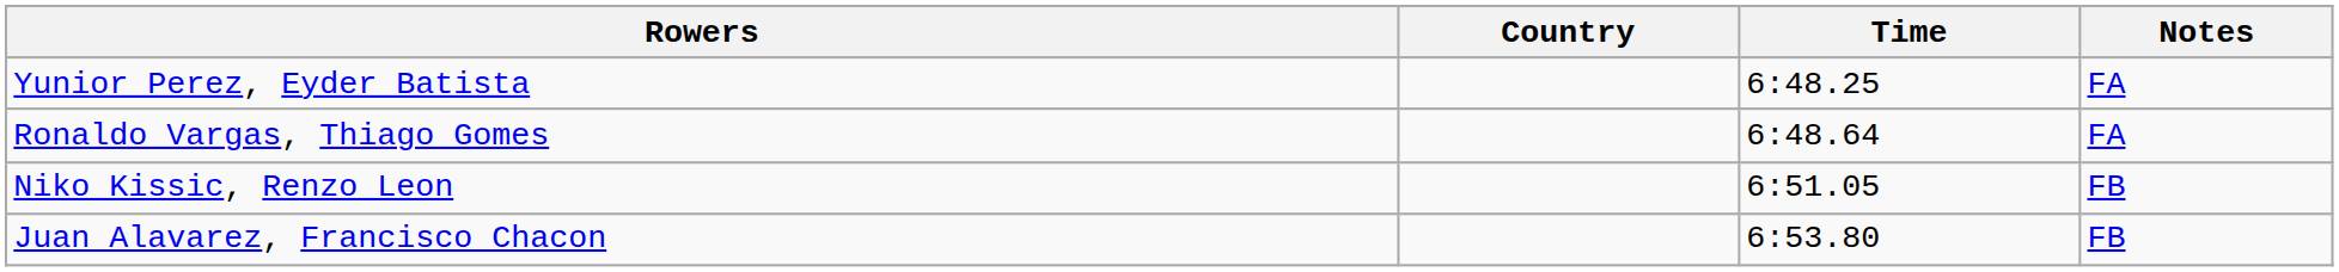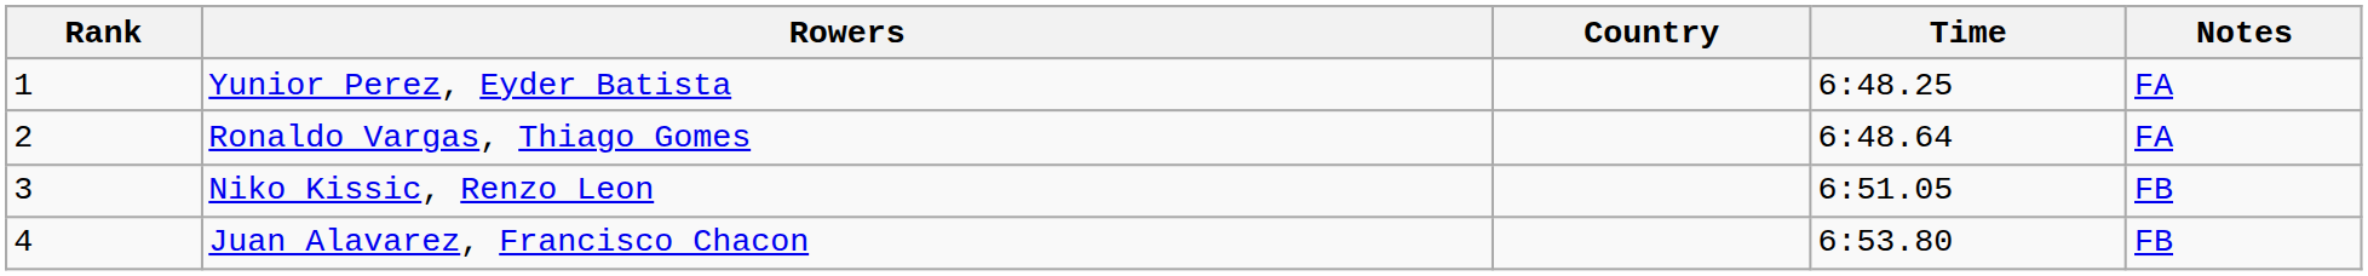+ column: Rank | 1 | 2 | 3 | 4
